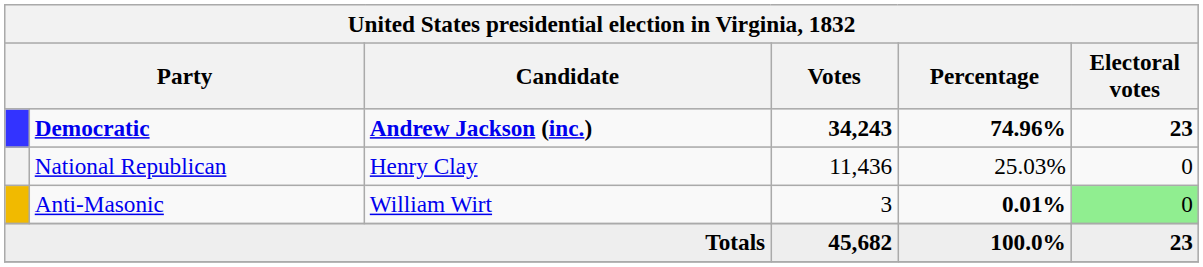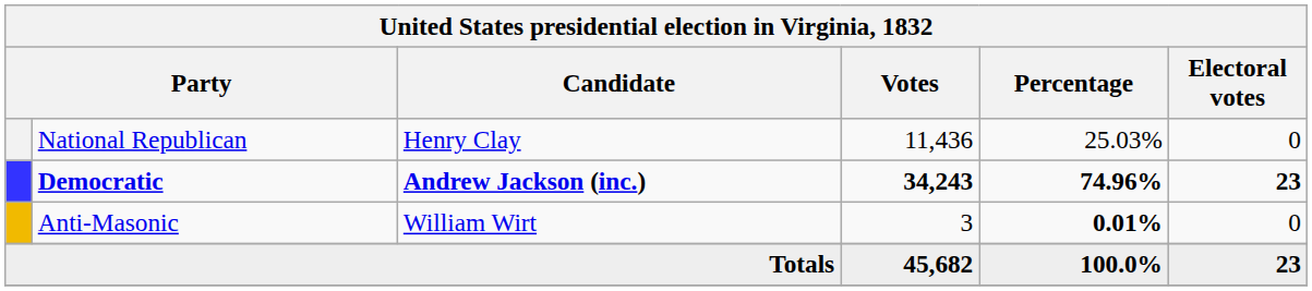rows swapped: Democratic <-> National Republican
Anti-Masonic | Electoral votes: lightgreen background -> no background
